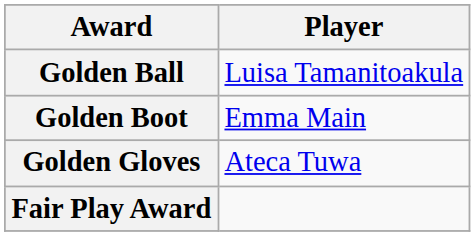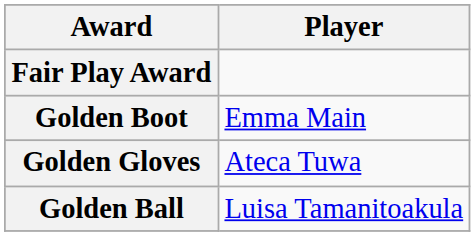rows swapped: Golden Ball <-> Fair Play Award
